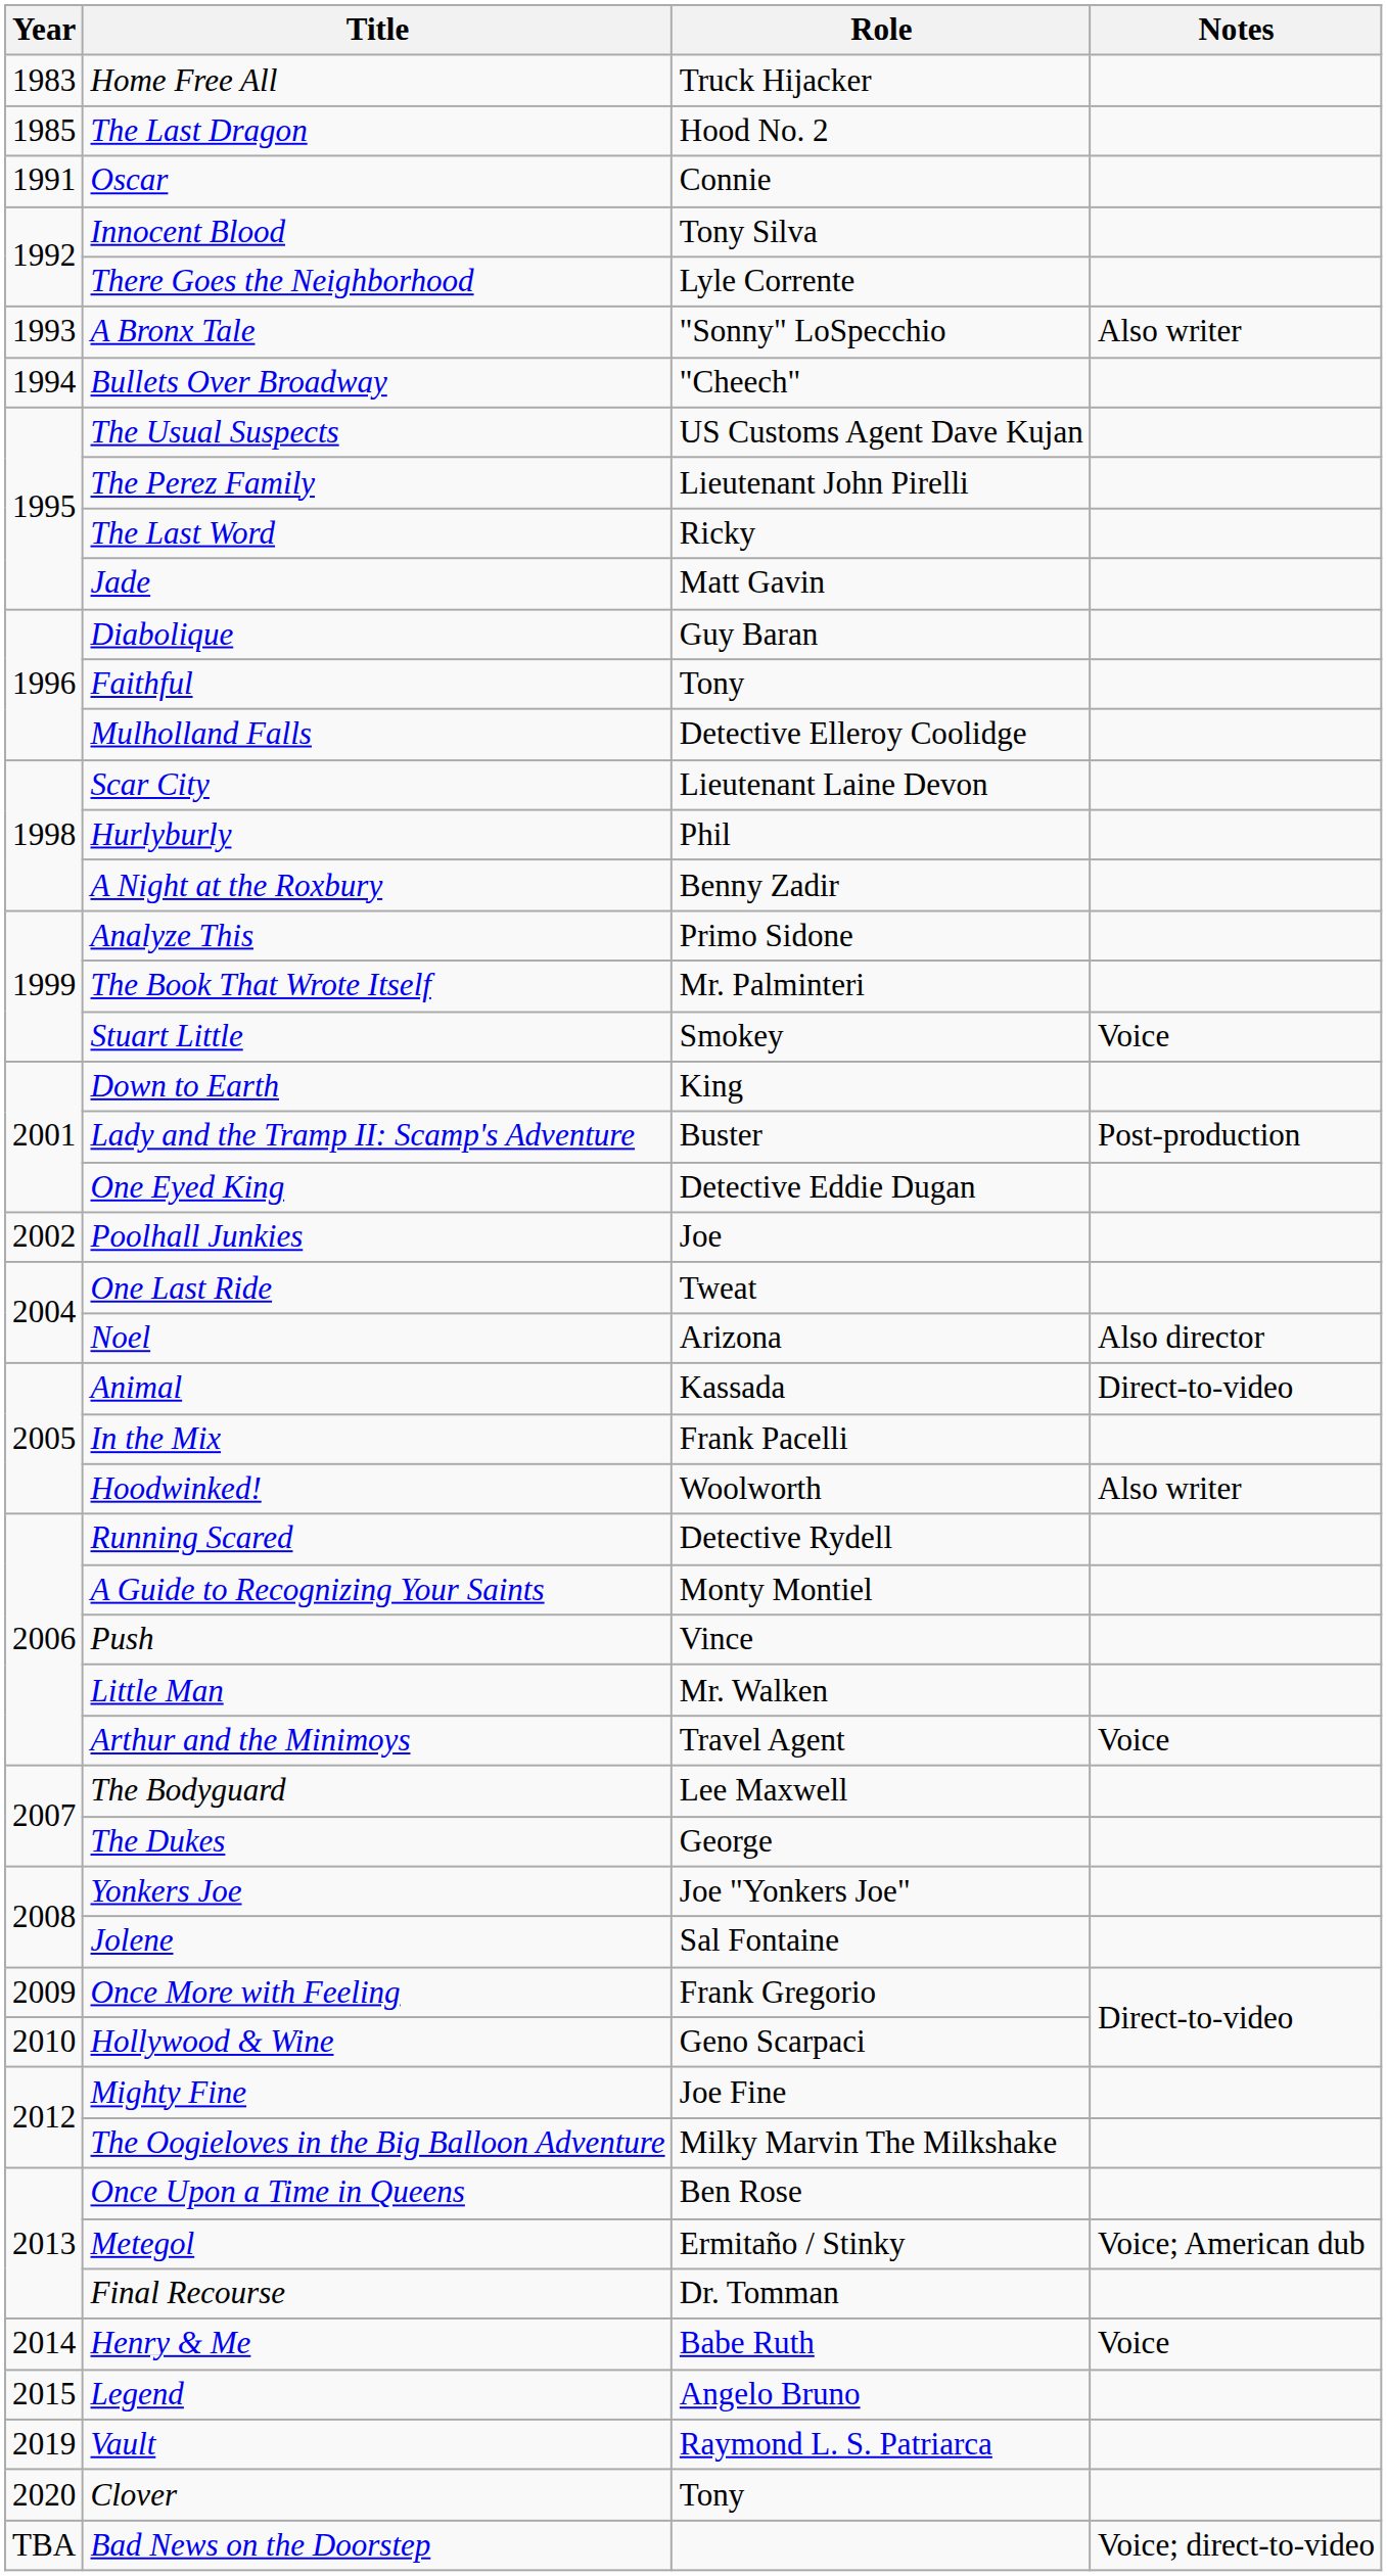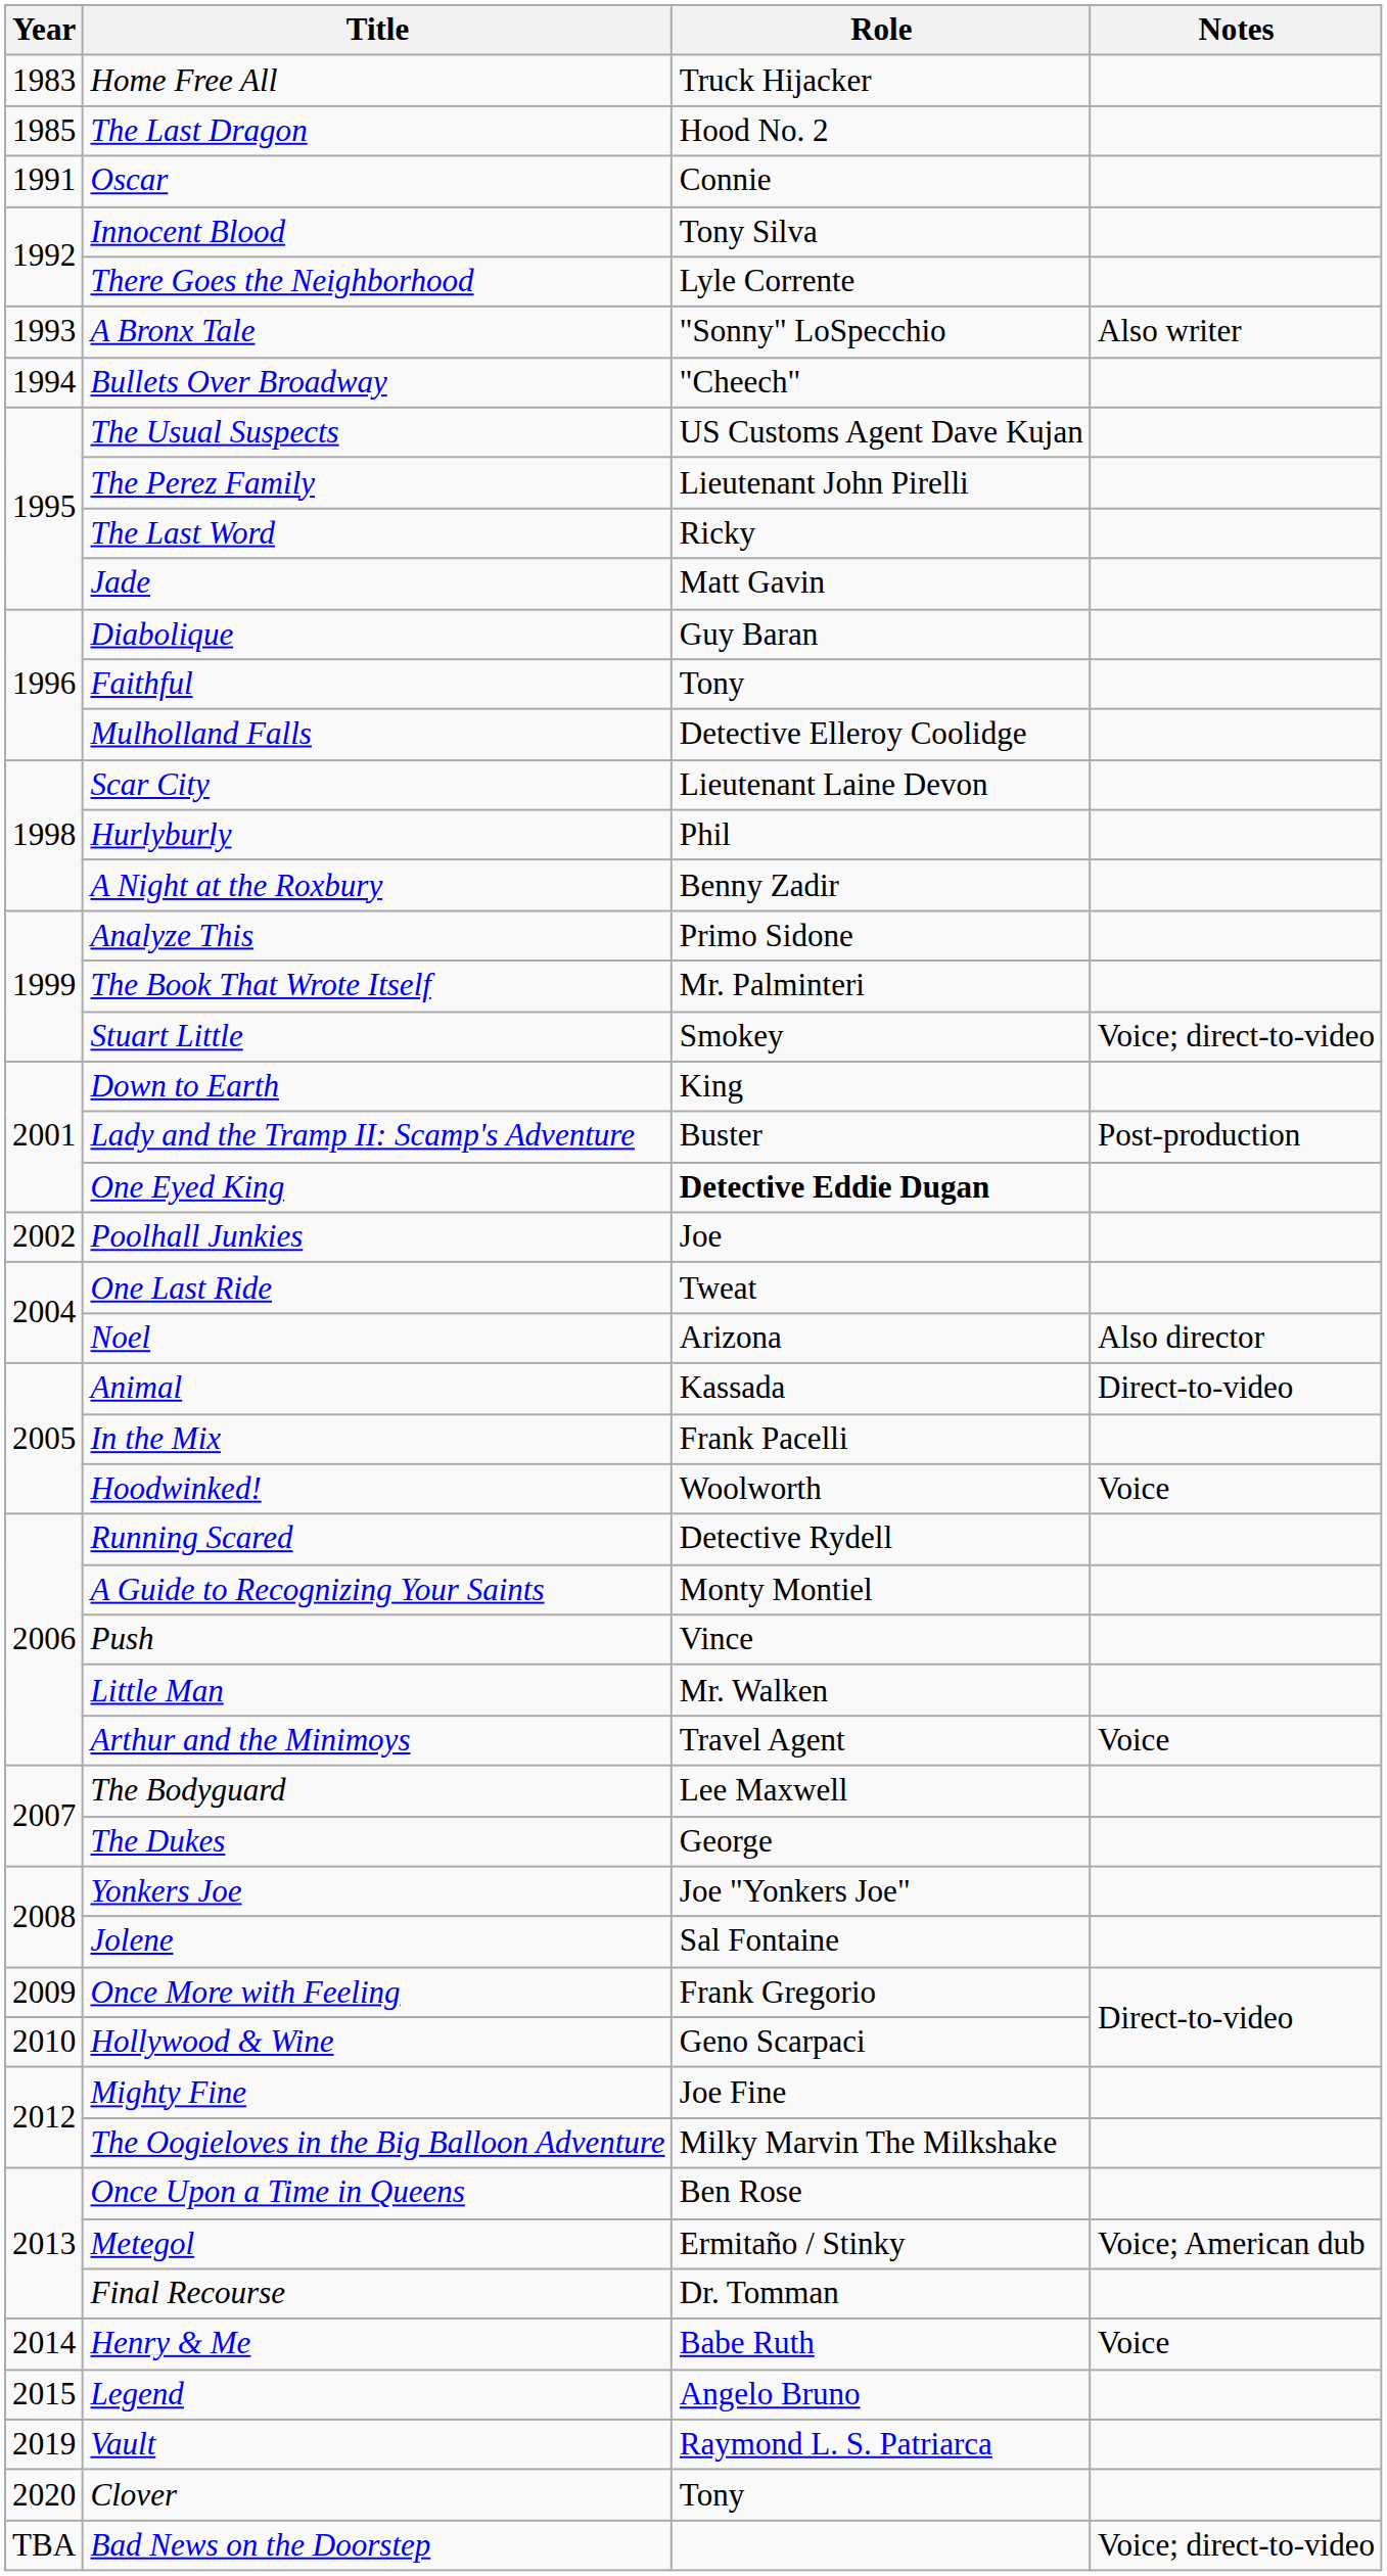Stuart Little | Notes: Voice -> Voice; direct-to-video
One Eyed King | Role: normal -> bold
Hoodwinked! | Notes: Also writer -> Voice
